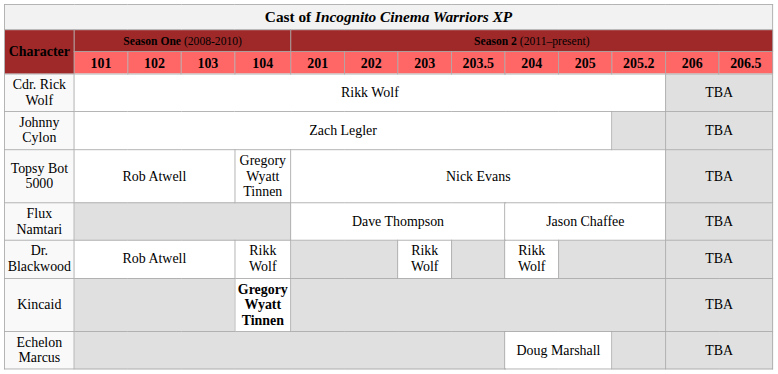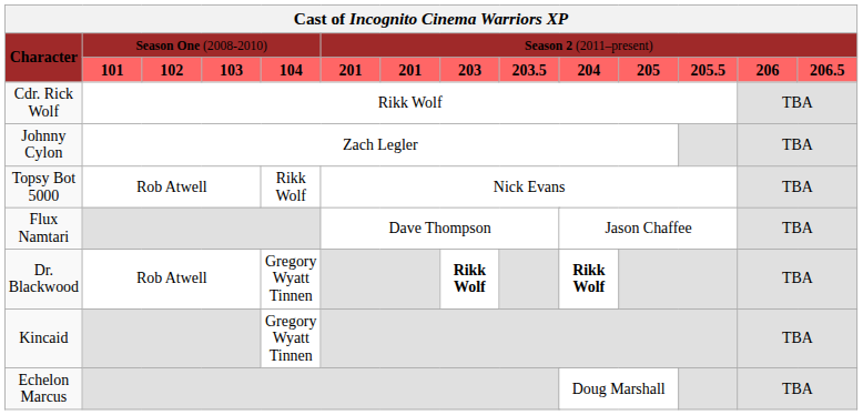Character / 101 | column 8: 202 -> 201
Character / 101 | column 14: 205.2 -> 205.5
Topsy Bot 5000 | column 5: Gregory Wyatt Tinnen -> Rikk Wolf
Dr. Blackwood | column 5: Rikk Wolf -> Gregory Wyatt Tinnen
Dr. Blackwood | column 9: normal -> bold
Dr. Blackwood | column 12: normal -> bold
Kincaid | column 5: bold -> normal
